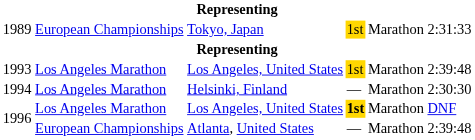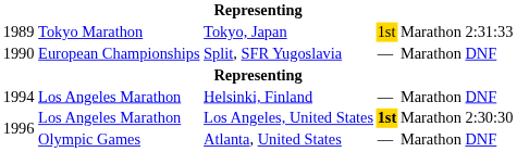1989 | column 2: European Championships -> Tokyo Marathon
+ row: 1990 | European Championships | Split, SFR Yugoslavia | — | Marathon | DNF
- row: 1993 | Los Angeles Marathon | Los Angeles, United States | 1st | Marathon | 2:39:48
1994 | column 6: 2:30:30 -> DNF
1996 / Los Angeles, United States | column 6: DNF -> 2:30:30
1996 / Atlanta, United States | column 2: European Championships -> Olympic Games
1996 / Atlanta, United States | column 6: 2:39:48 -> DNF
